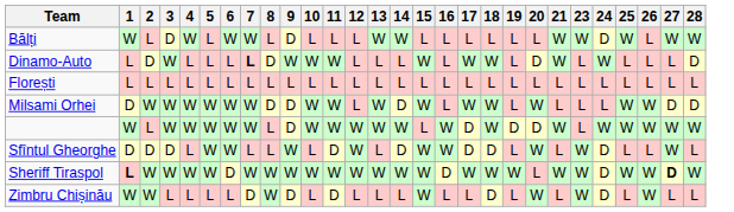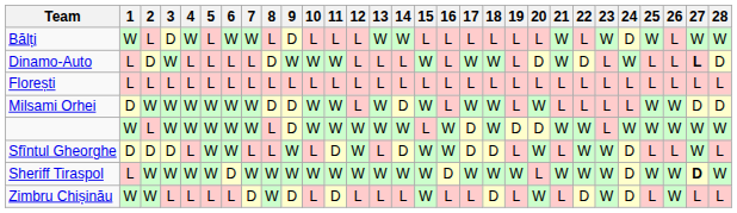+ column: 22 | L | D | L | L | W | W | W | D
Dinamo-Auto | 7: bold -> normal
Dinamo-Auto | 27: normal -> bold
Sheriff Tiraspol | 1: bold -> normal
